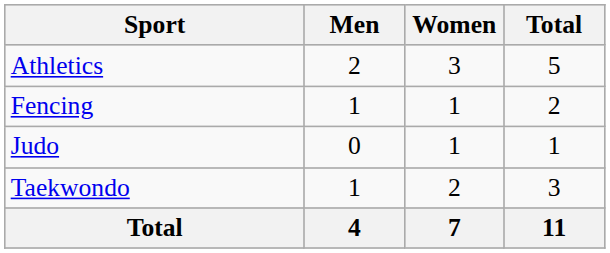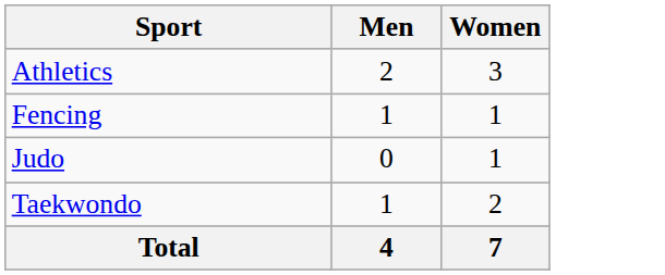- column: Total | 5 | 2 | 1 | 3 | 11
